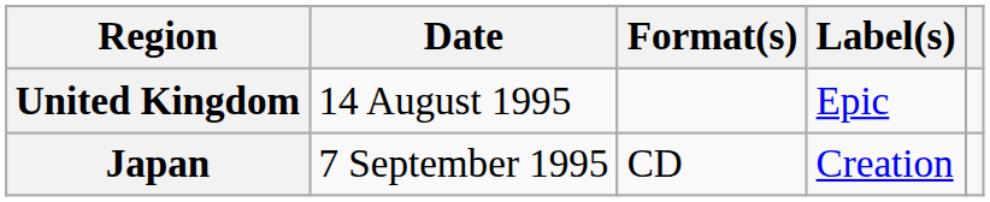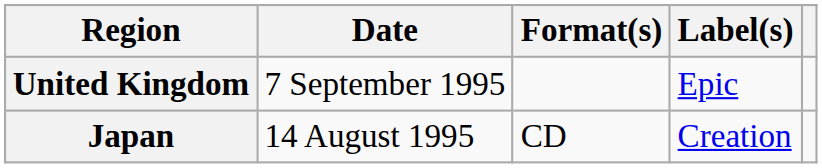United Kingdom | Date: 14 August 1995 -> 7 September 1995
Japan | Date: 7 September 1995 -> 14 August 1995
